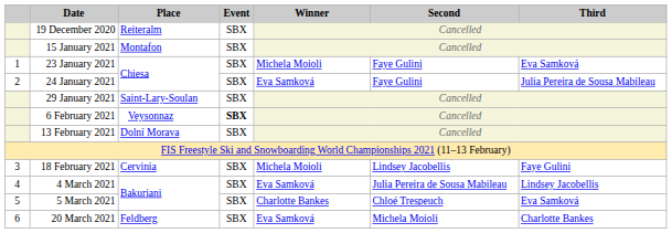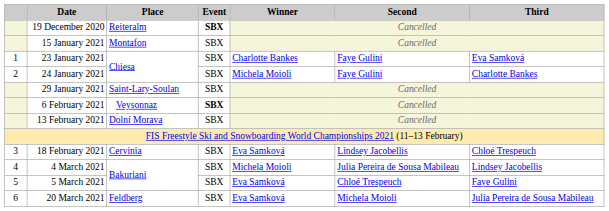19 December 2020 | Event: normal -> bold
23 January 2021 | Winner: Michela Moioli -> Charlotte Bankes
24 January 2021 | Winner: Eva Samková -> Michela Moioli
24 January 2021 | Third: Julia Pereira de Sousa Mabileau -> Charlotte Bankes
18 February 2021 | Winner: Michela Moioli -> Eva Samková
18 February 2021 | Third: Faye Gulini -> Chloé Trespeuch
4 March 2021 | Winner: Eva Samková -> Michela Moioli
5 March 2021 | Winner: Charlotte Bankes -> Eva Samková
5 March 2021 | Third: Eva Samková -> Faye Gulini
20 March 2021 | Third: Charlotte Bankes -> Julia Pereira de Sousa Mabileau
